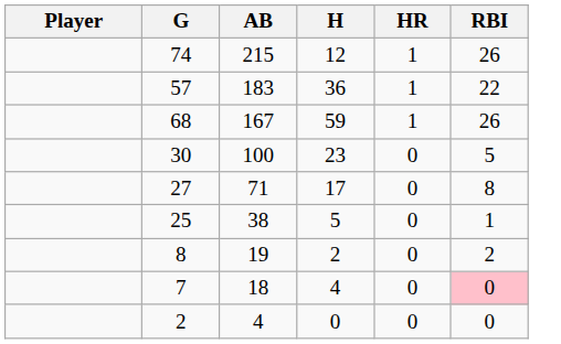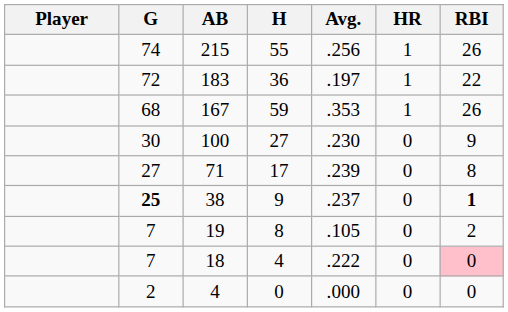+ column: Avg. | .256 | .197 | .353 | .230 | .239 | .237 | .105 | .222 | .000
215 | H: 12 -> 55
183 | G: 57 -> 72
100 | H: 23 -> 27
100 | RBI: 5 -> 9
38 | G: normal -> bold
38 | H: 5 -> 9
38 | RBI: normal -> bold
19 | G: 8 -> 7
19 | H: 2 -> 8
